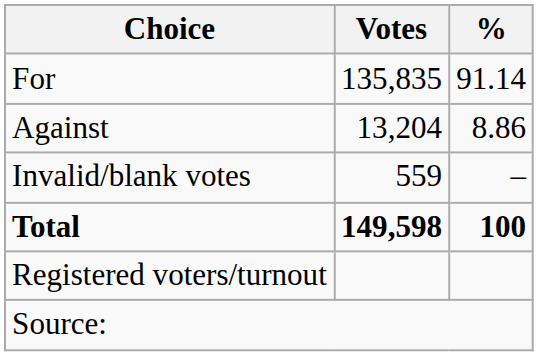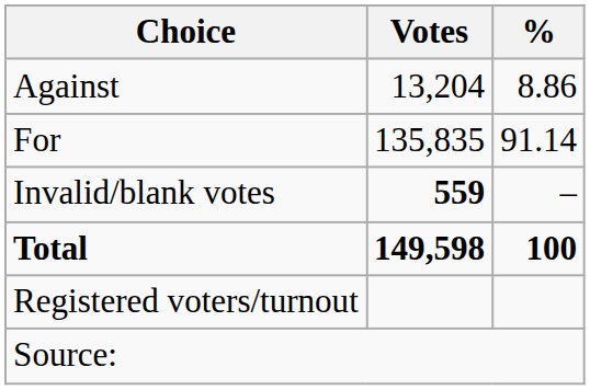rows swapped: For <-> Against
Invalid/blank votes | Votes: normal -> bold
